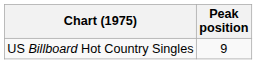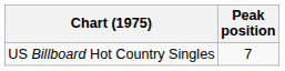US Billboard Hot Country Singles | Peak position: 9 -> 7
